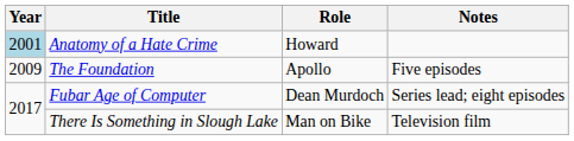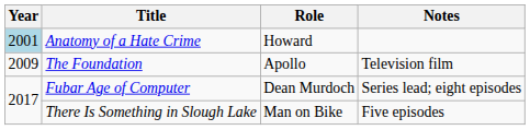The Foundation | Notes: Five episodes -> Television film
There Is Something in Slough Lake | Notes: Television film -> Five episodes
